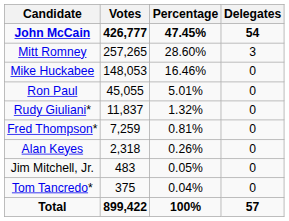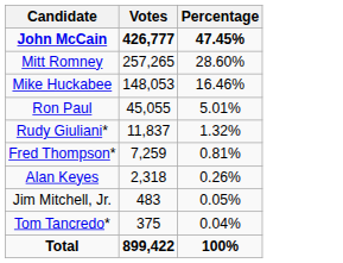- column: Delegates | 54 | 3 | 0 | 0 | 0 | 0 | 0 | 0 | 0 | 57
